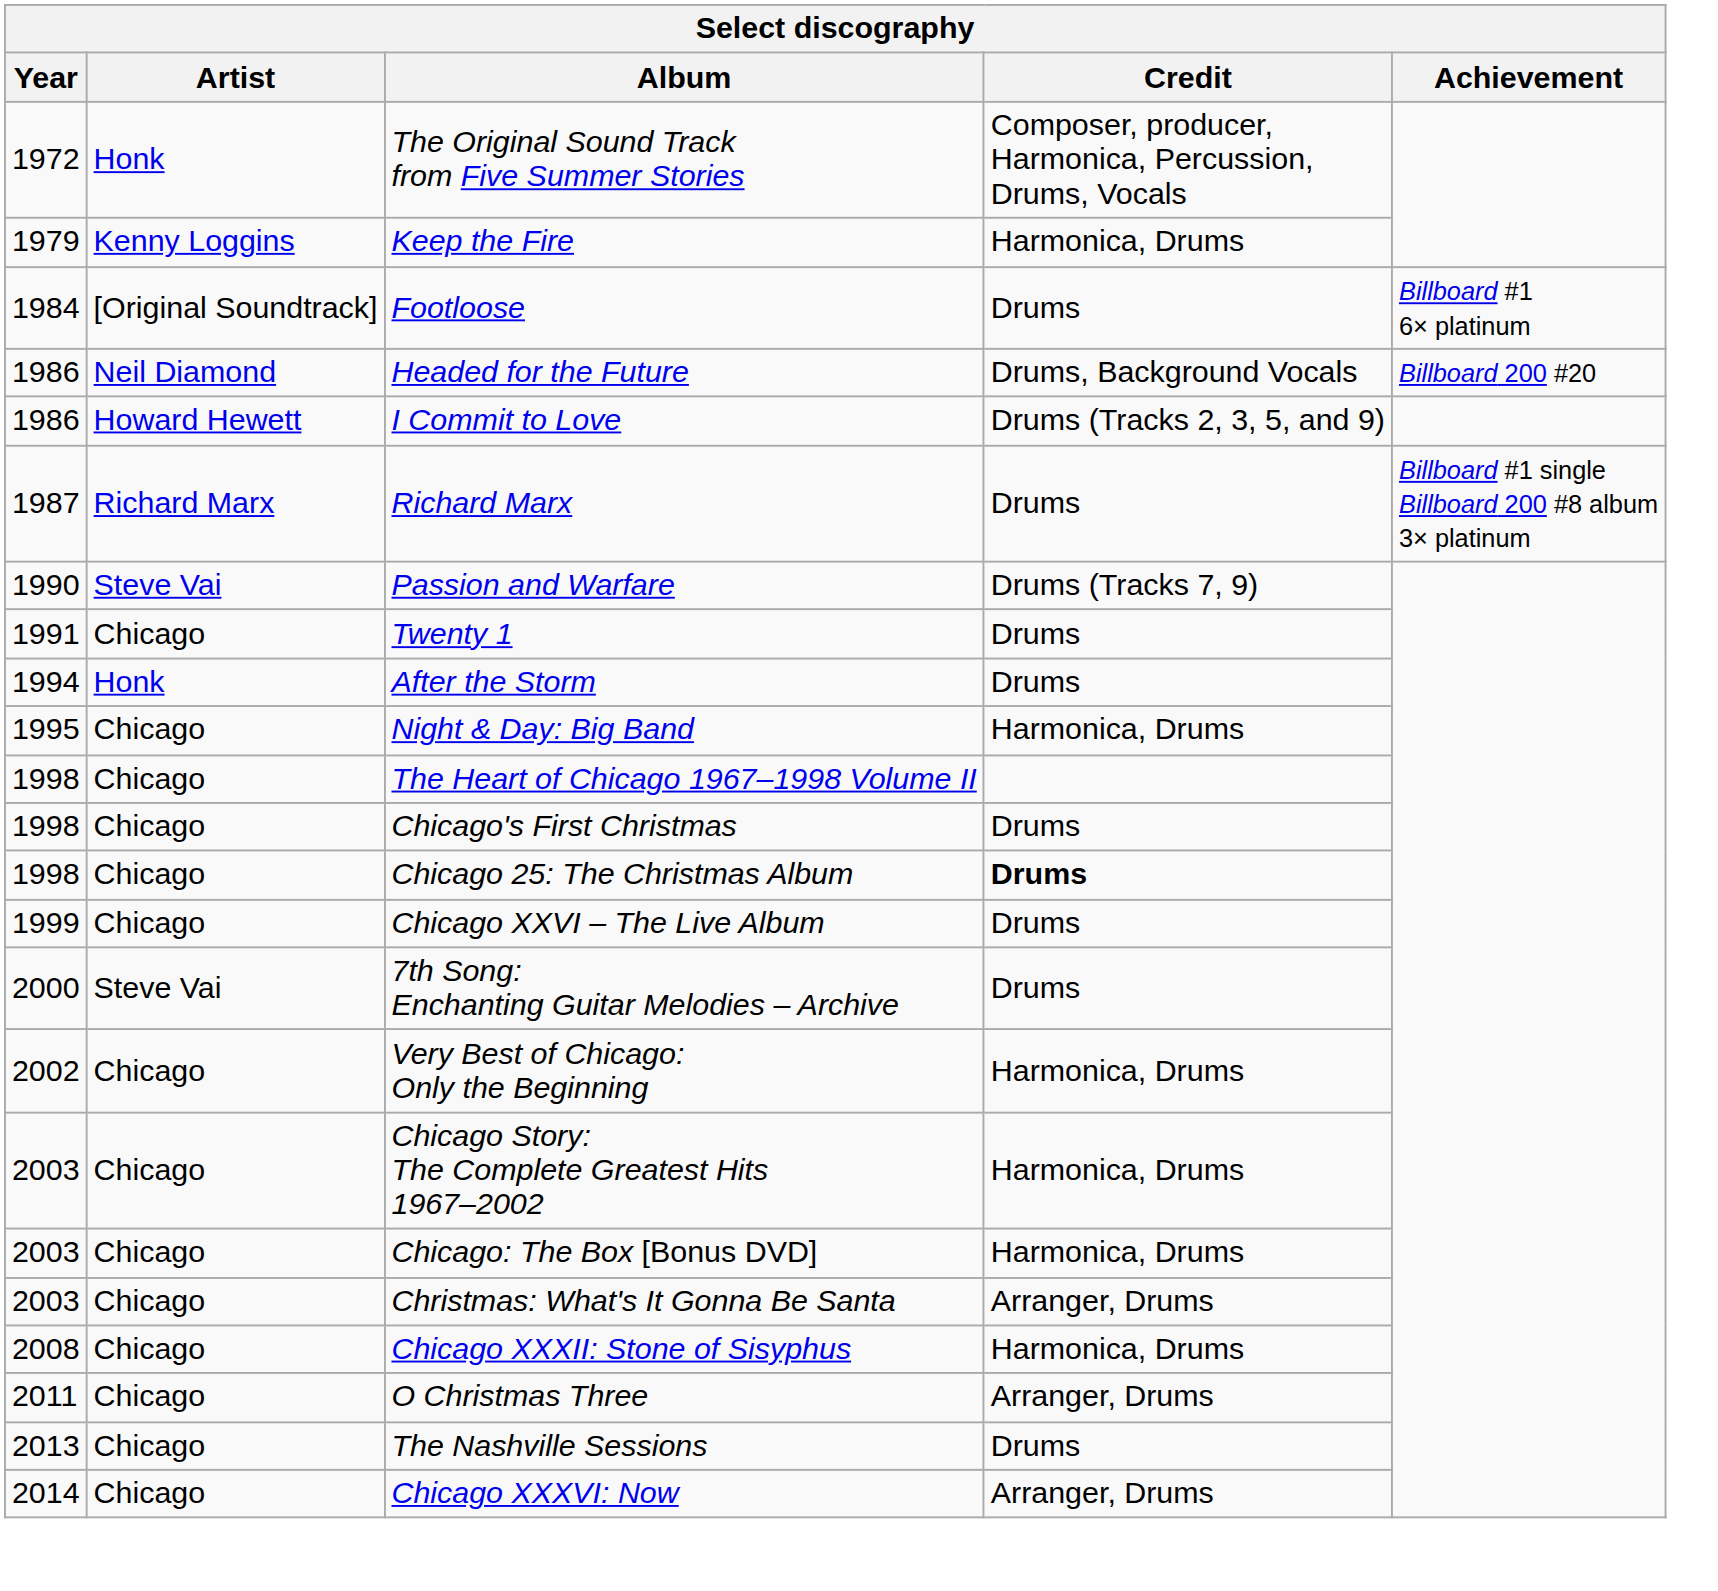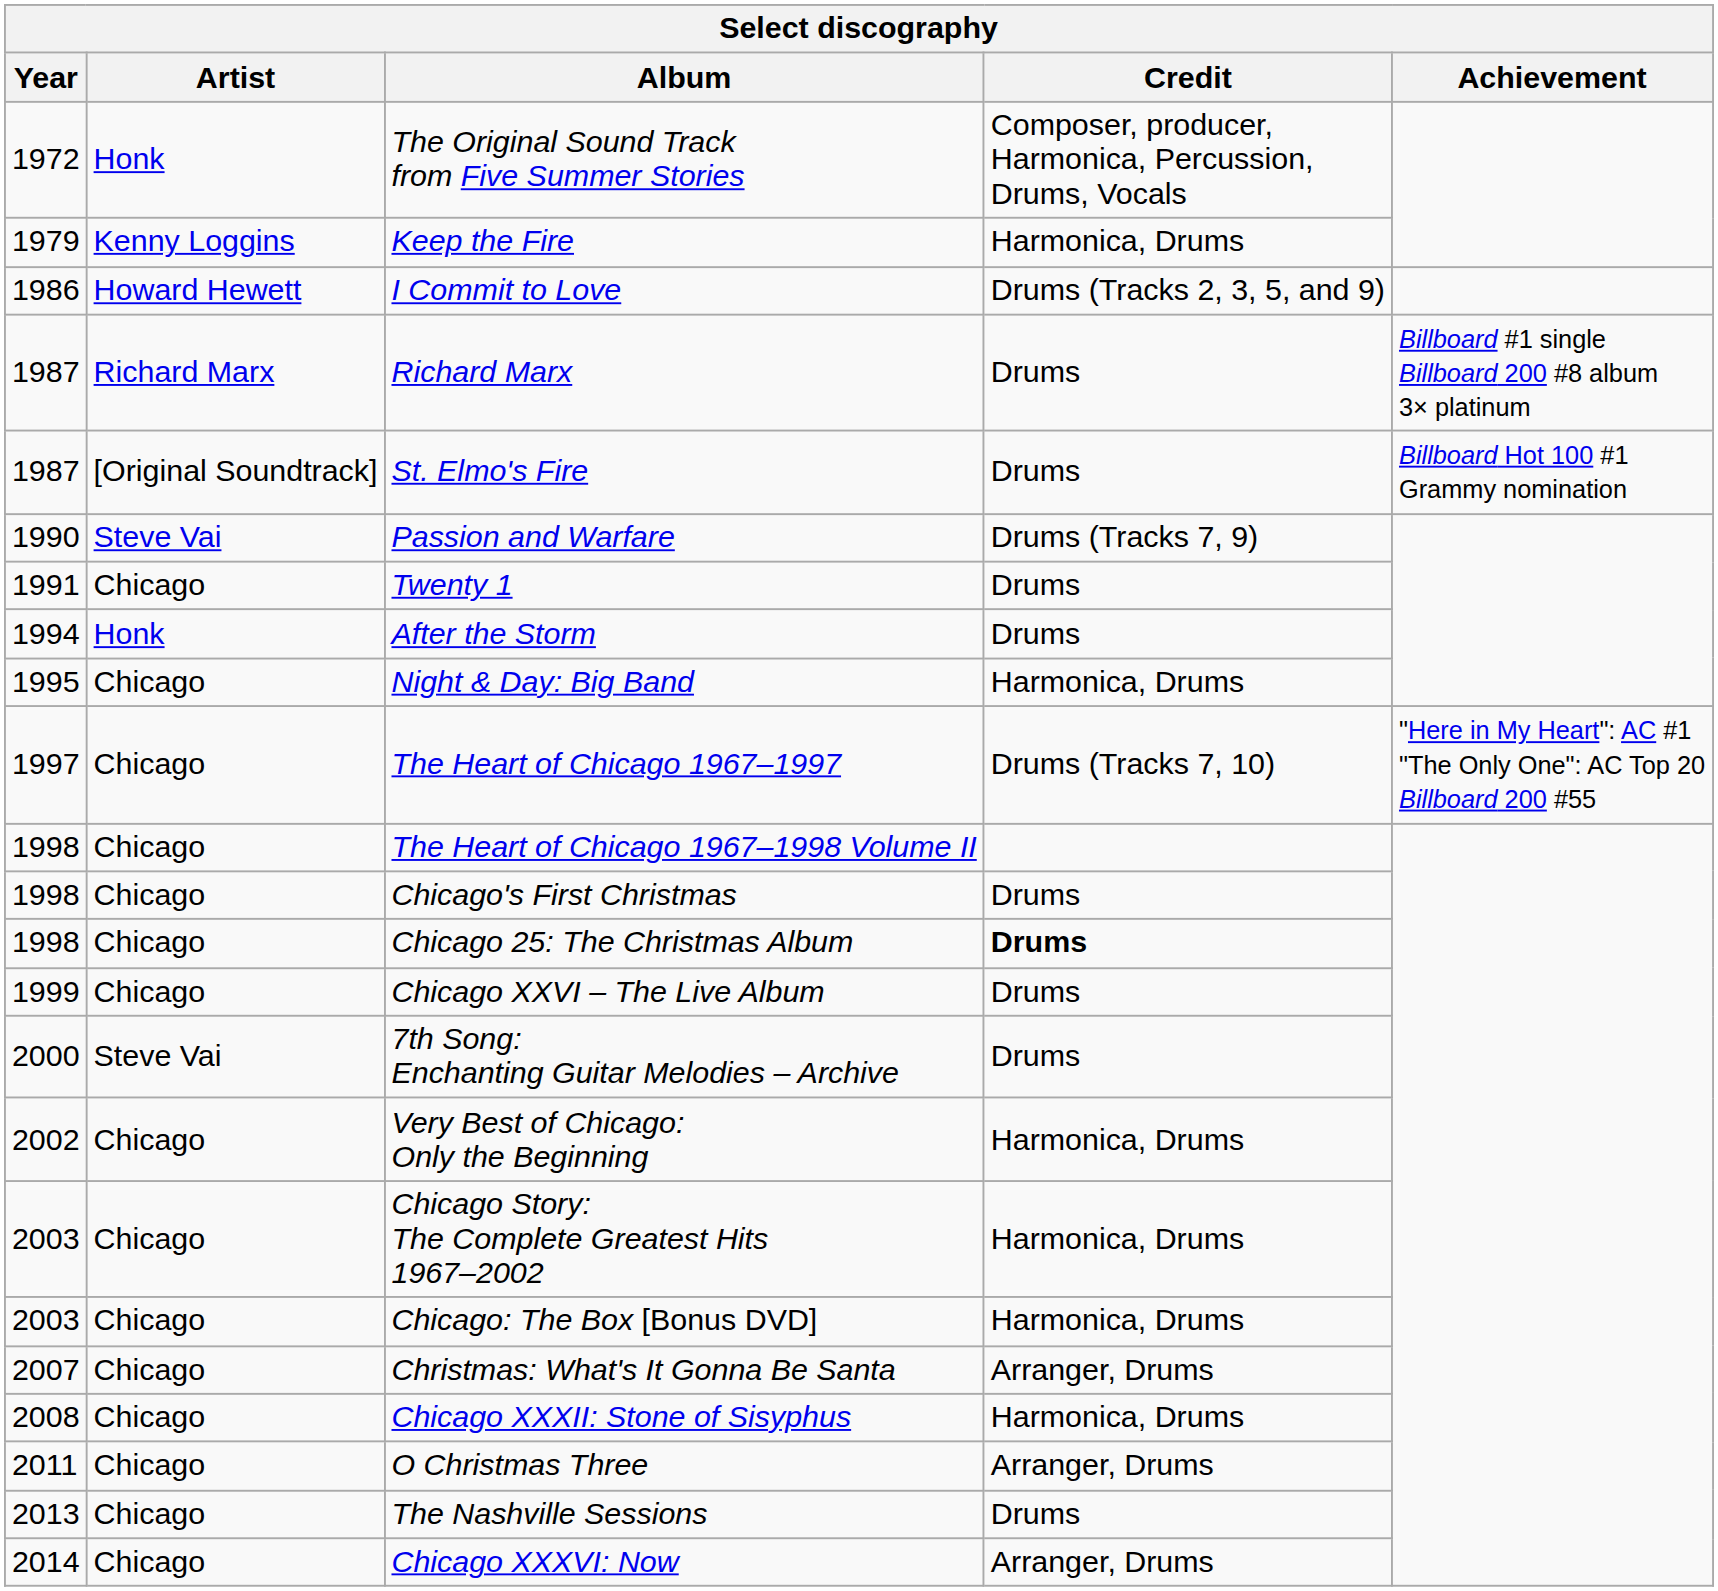- row: 1984 | [Original Soundtrack] | Footloose | Drums | Billboard #1 6× platinum
- row: 1986 | Neil Diamond | Headed for the Future | Drums, Background Vocals | Billboard 200 #20
+ row: 1987 | [Original Soundtrack] | St. Elmo's Fire | Drums | Billboard Hot 100 #1 Grammy nomination
+ row: 1997 | Chicago | The Heart of Chicago 1967–1997 | Drums (Tracks 7, 10) | "Here in My Heart": AC #1 "The Only One": AC Top 20 Billboard 200 #55
Christmas: What's It Gonna Be Santa | Year: 2003 -> 2007
